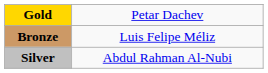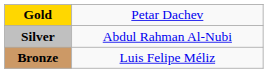rows swapped: Silver <-> Bronze
